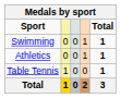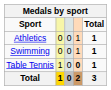rows swapped: Athletics <-> Swimming
Table Tennis | column 4: normal -> bold
